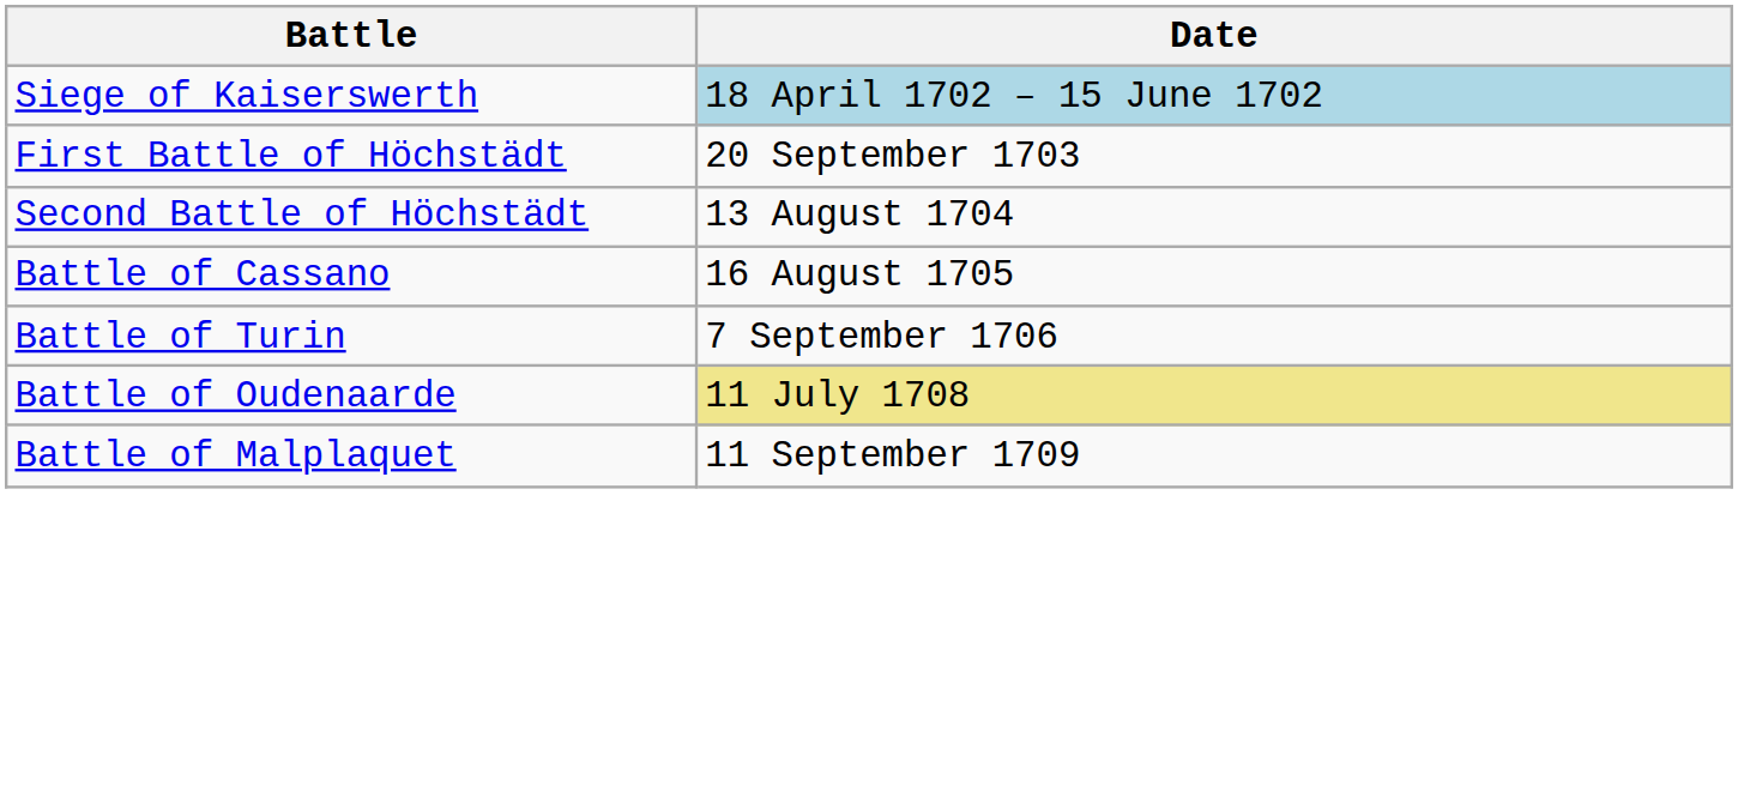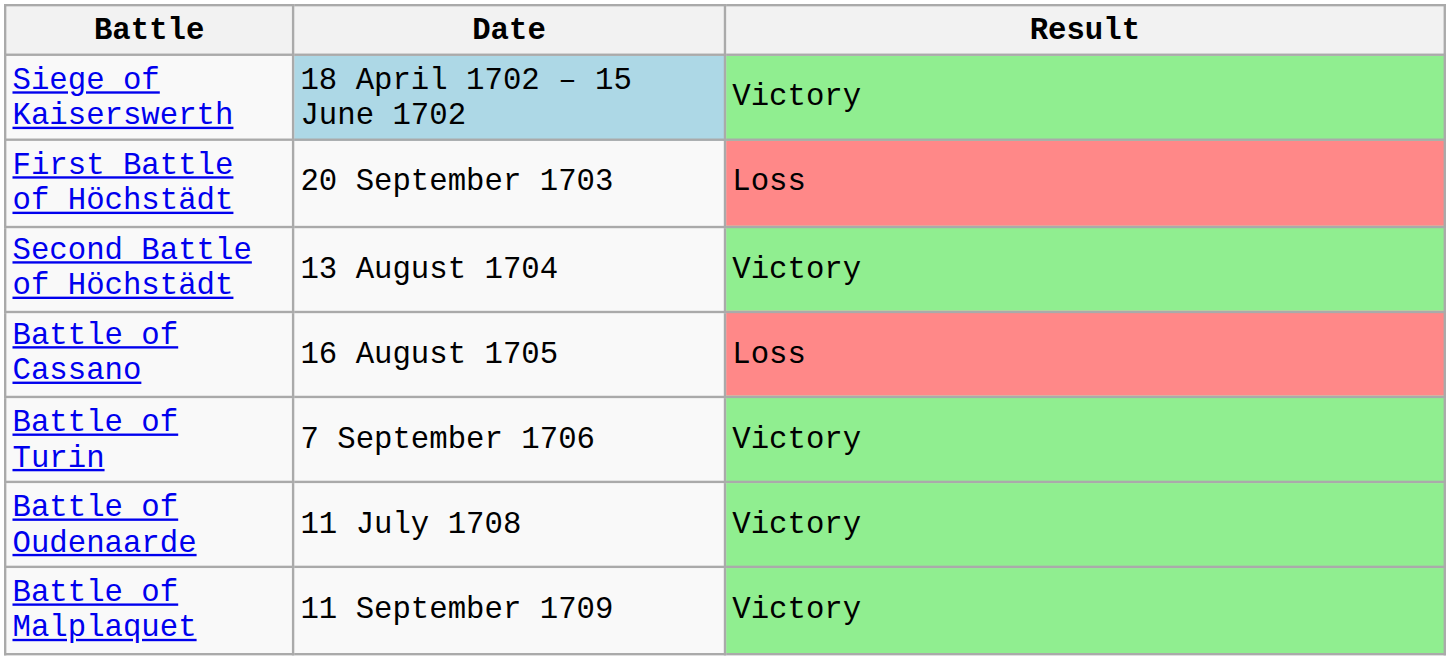+ column: Result | Victory | Loss | Victory | Loss | Victory | Victory | Victory
Battle of Oudenaarde | Date: khaki background -> no background
